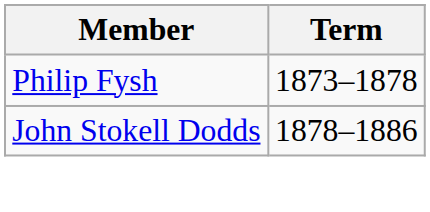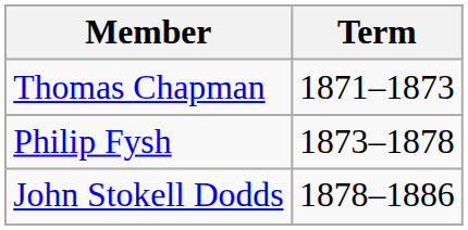+ row: Thomas Chapman | 1871–1873
